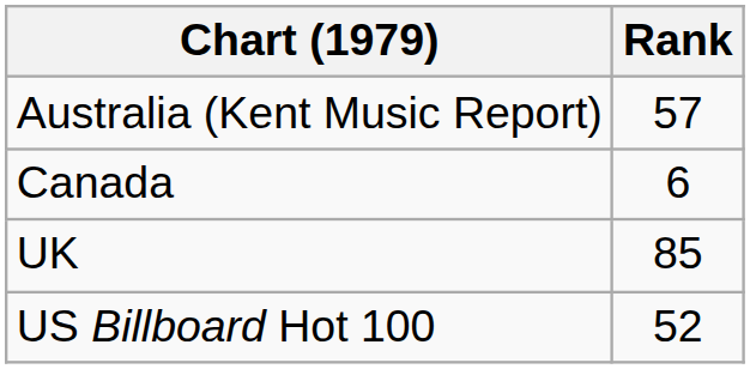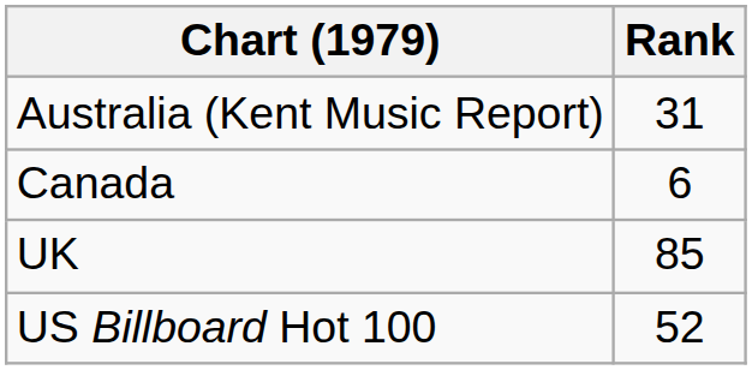Australia (Kent Music Report) | Rank: 57 -> 31
